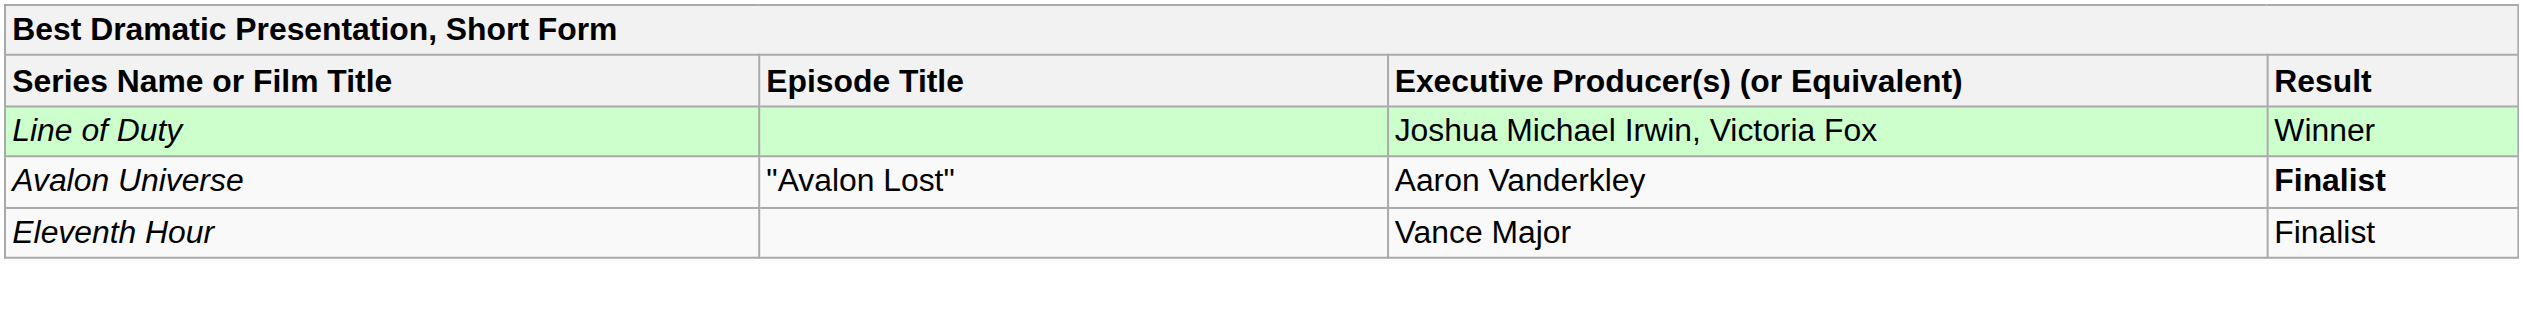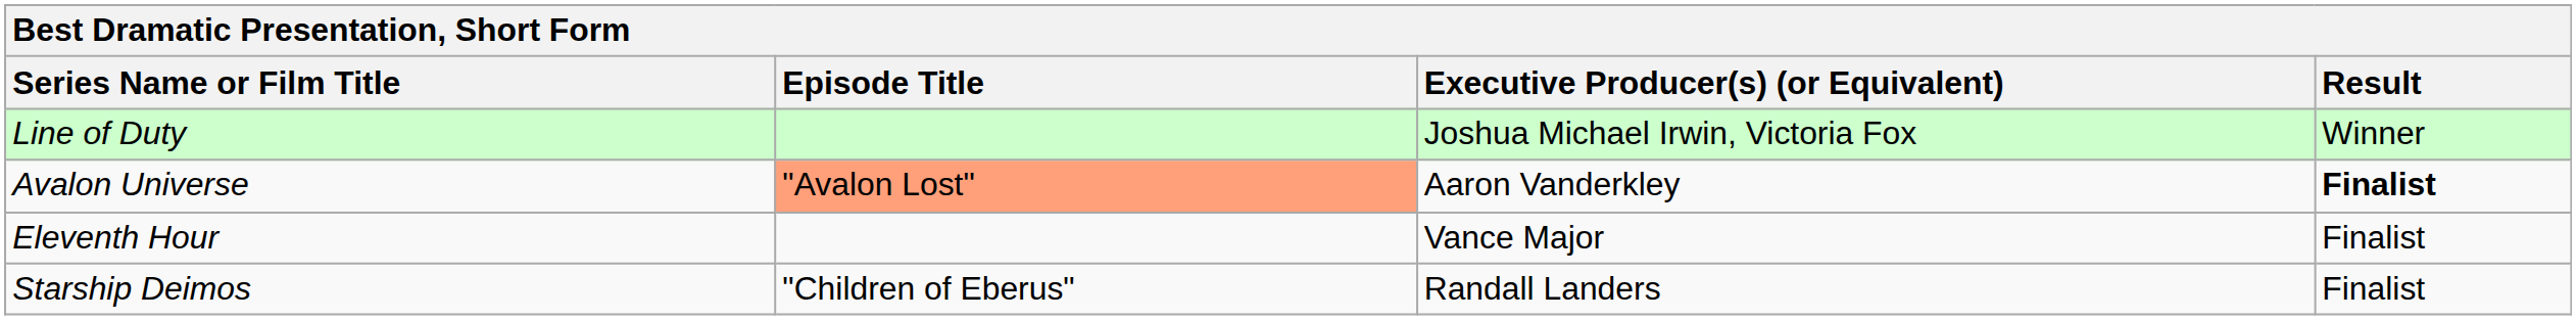Avalon Universe | Episode Title: no background -> lightsalmon background
+ row: Starship Deimos | "Children of Eberus" | Randall Landers | Finalist
